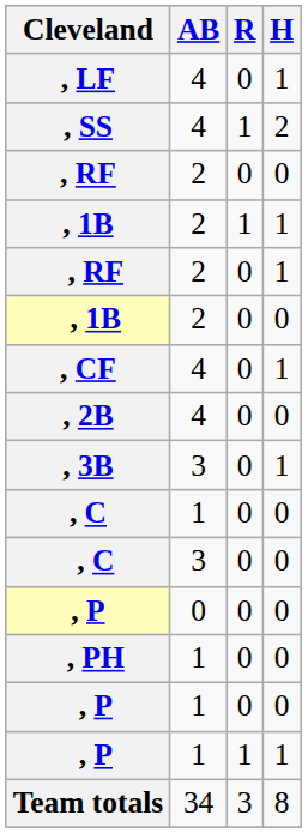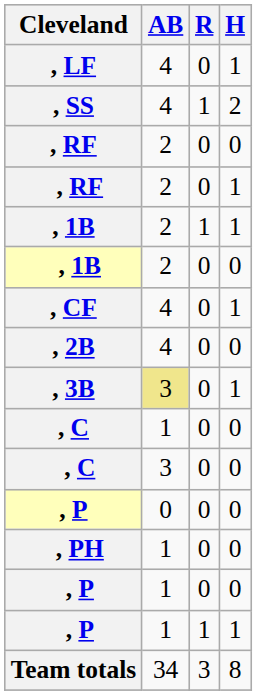rows swapped: , RF / 1 <-> , 1B / 1
, 3B | AB: no background -> khaki background
